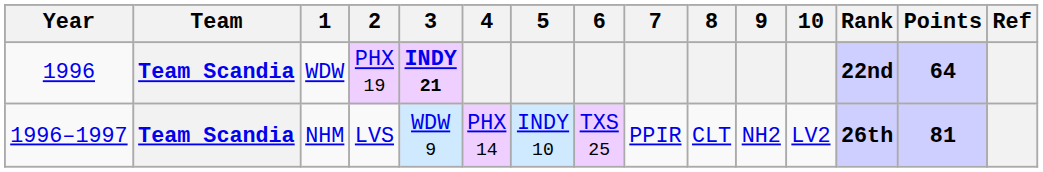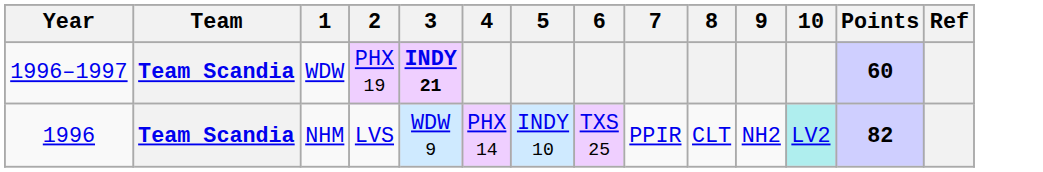- column: Rank | 22nd | 26th
WDW | Year: 1996 -> 1996–1997
WDW | Points: 64 -> 60
NHM | Year: 1996–1997 -> 1996
NHM | 10: no background -> paleturquoise background
NHM | Points: 81 -> 82
